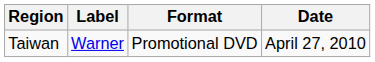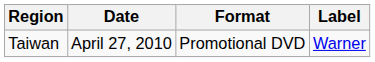columns swapped: Date <-> Label
